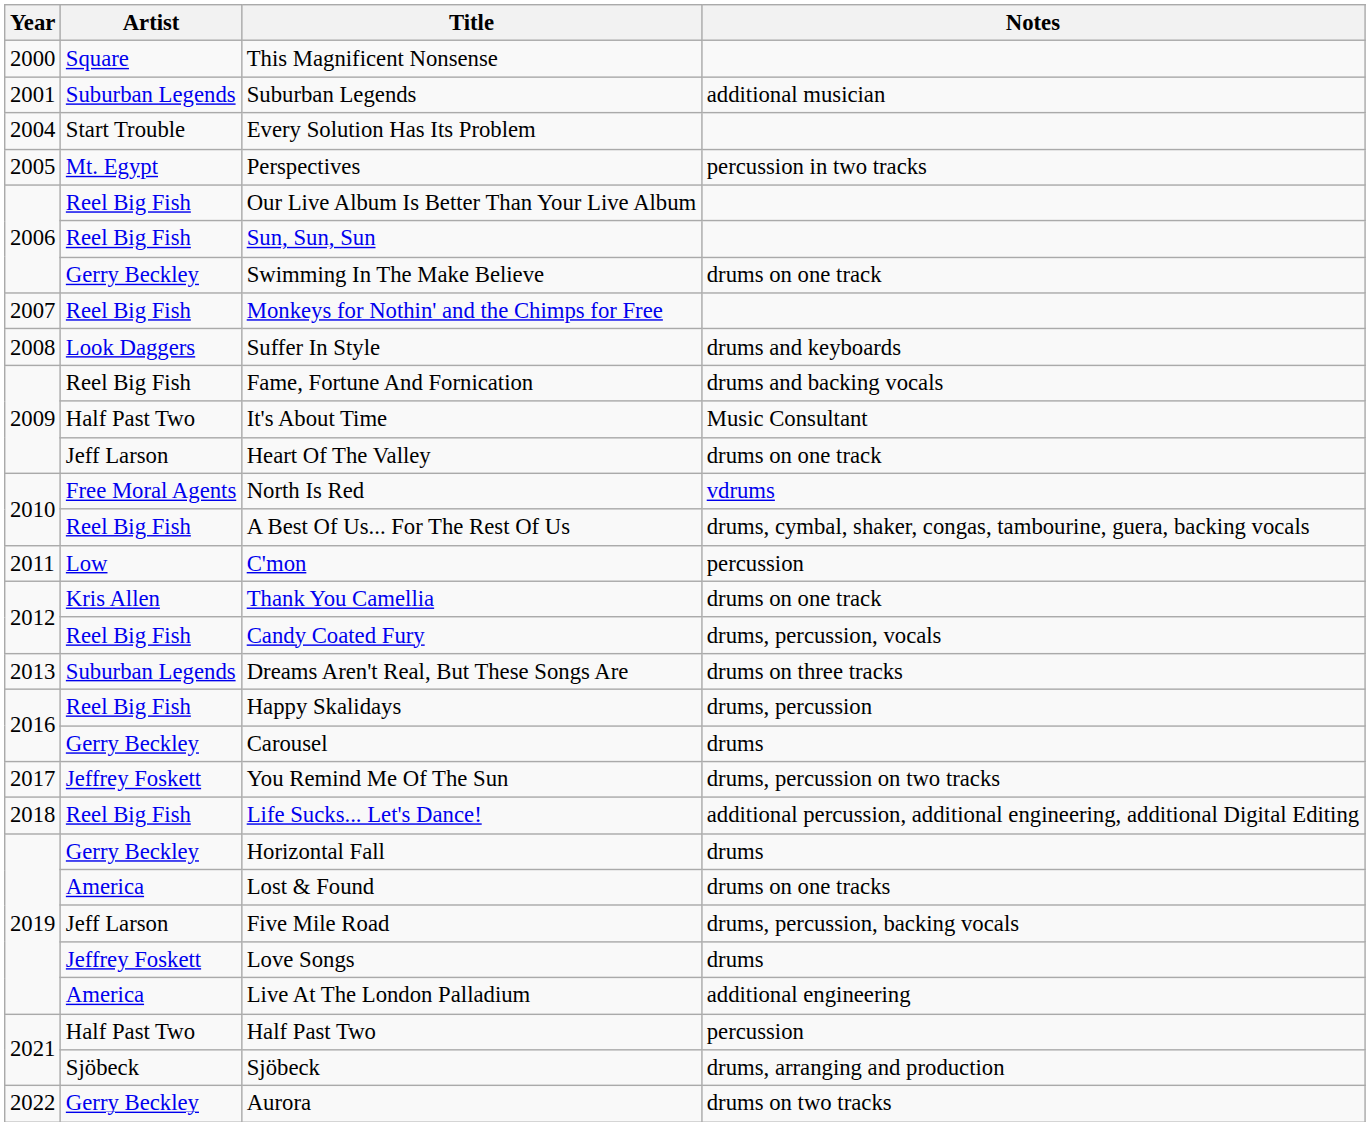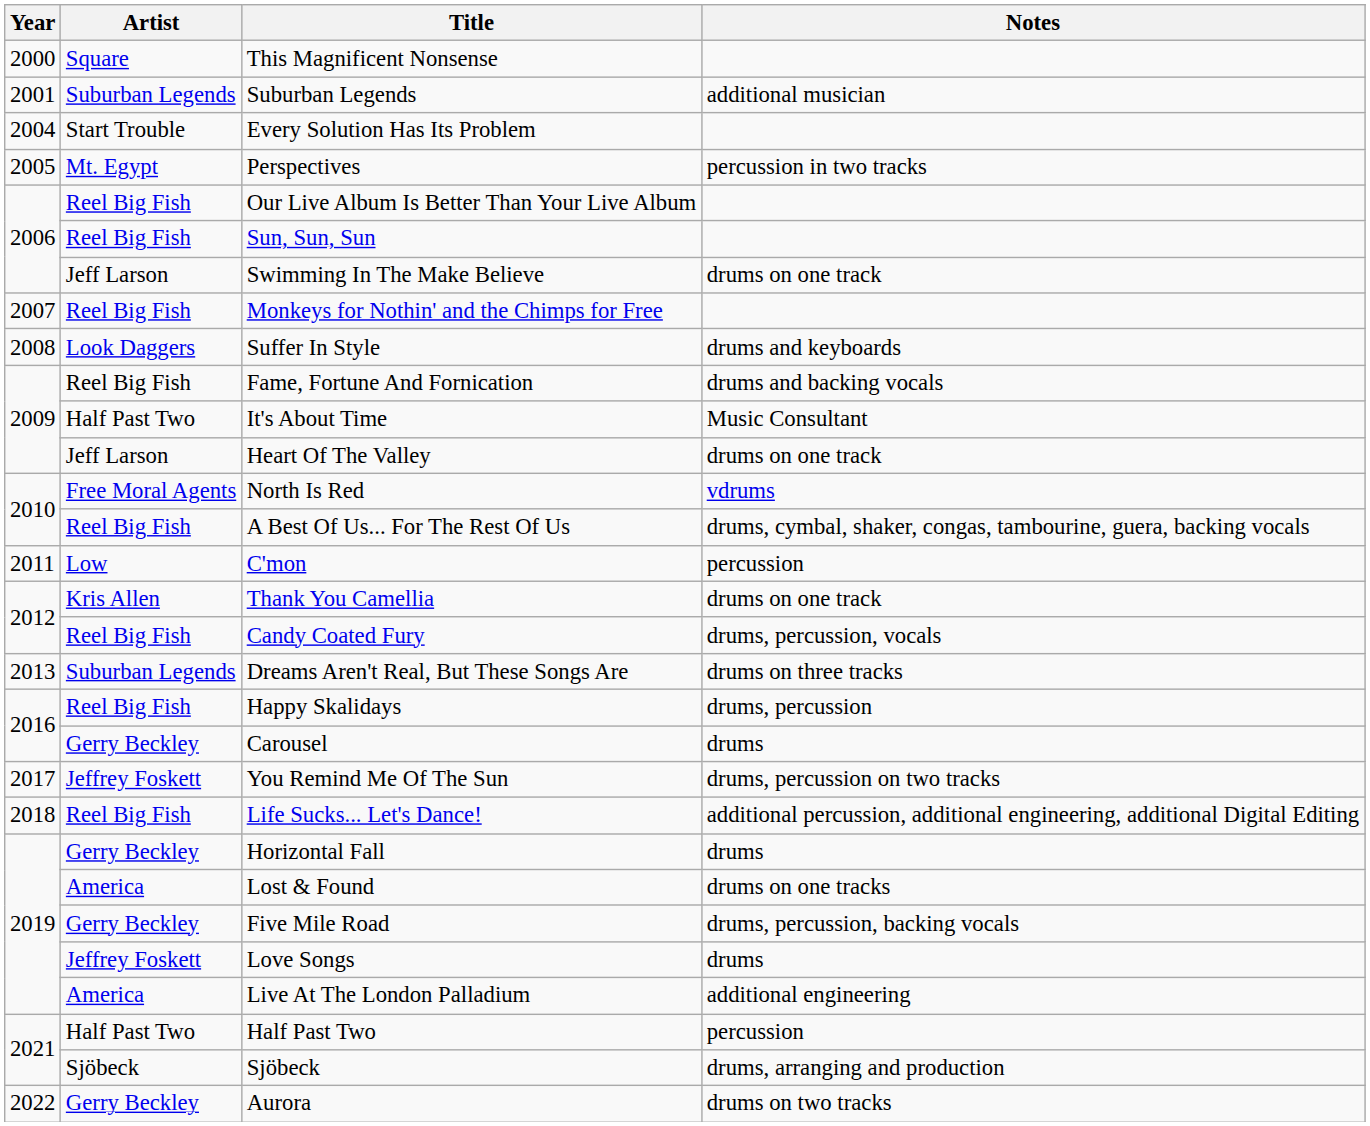Swimming In The Make Believe | Artist: Gerry Beckley -> Jeff Larson
Five Mile Road | Artist: Jeff Larson -> Gerry Beckley
